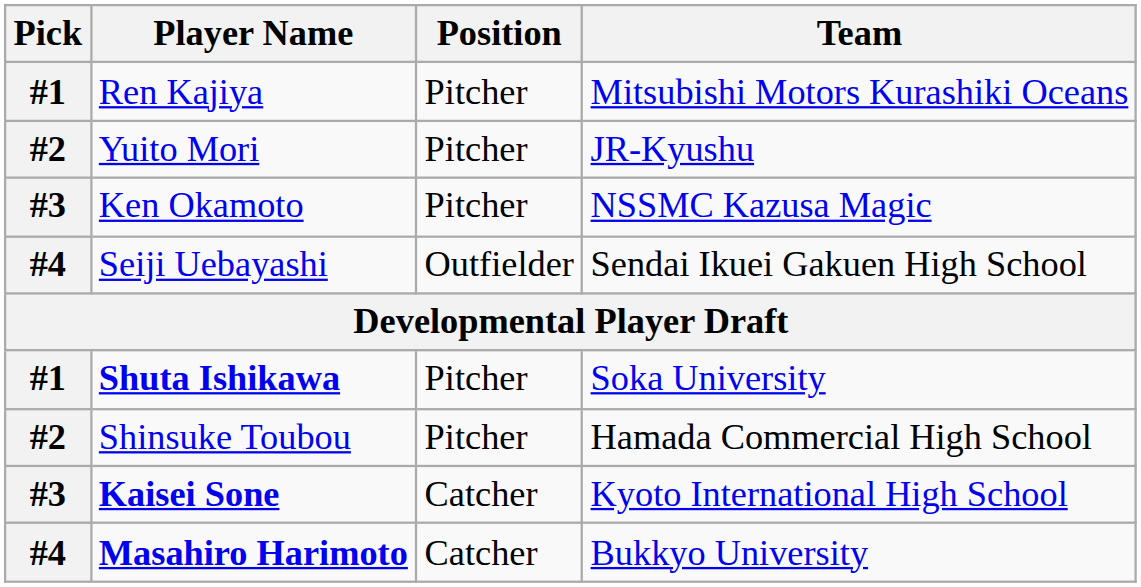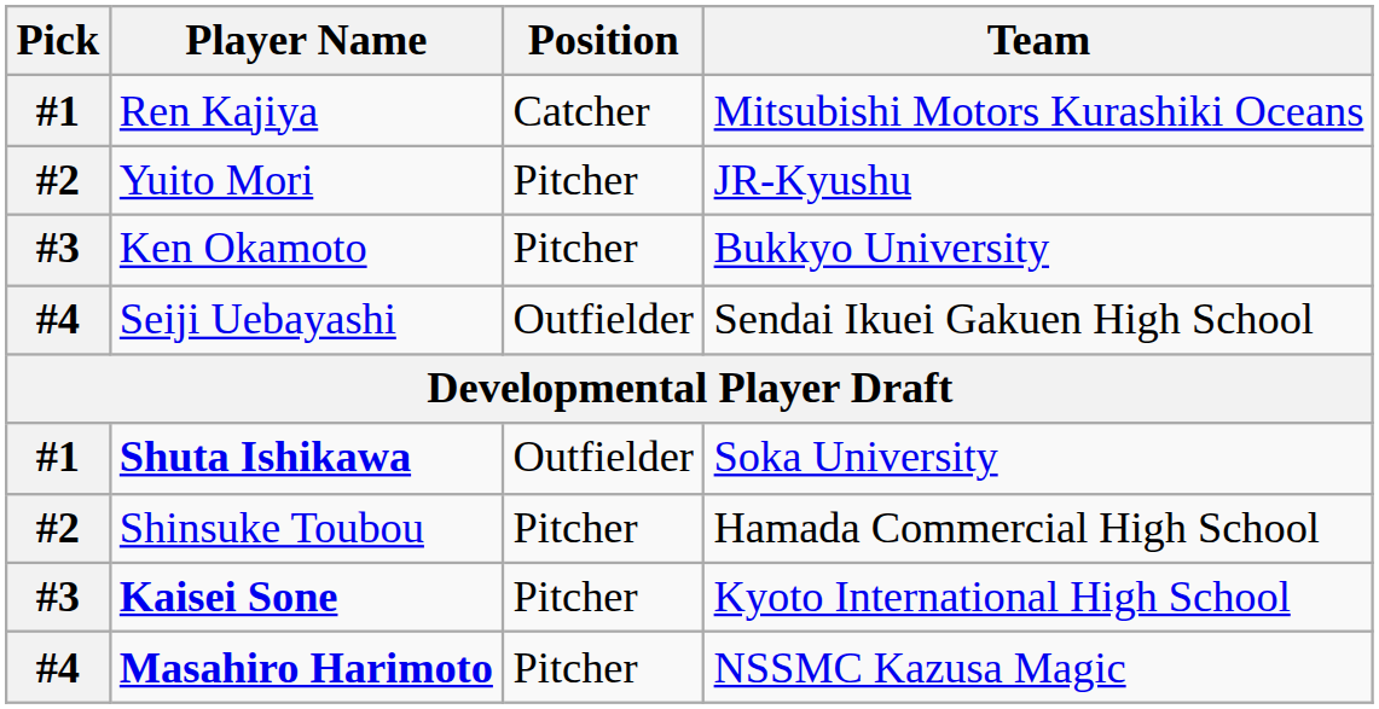Ren Kajiya | Position: Pitcher -> Catcher
Ken Okamoto | Team: NSSMC Kazusa Magic -> Bukkyo University
Shuta Ishikawa | Position: Pitcher -> Outfielder
Kaisei Sone | Position: Catcher -> Pitcher
Masahiro Harimoto | Position: Catcher -> Pitcher
Masahiro Harimoto | Team: Bukkyo University -> NSSMC Kazusa Magic
